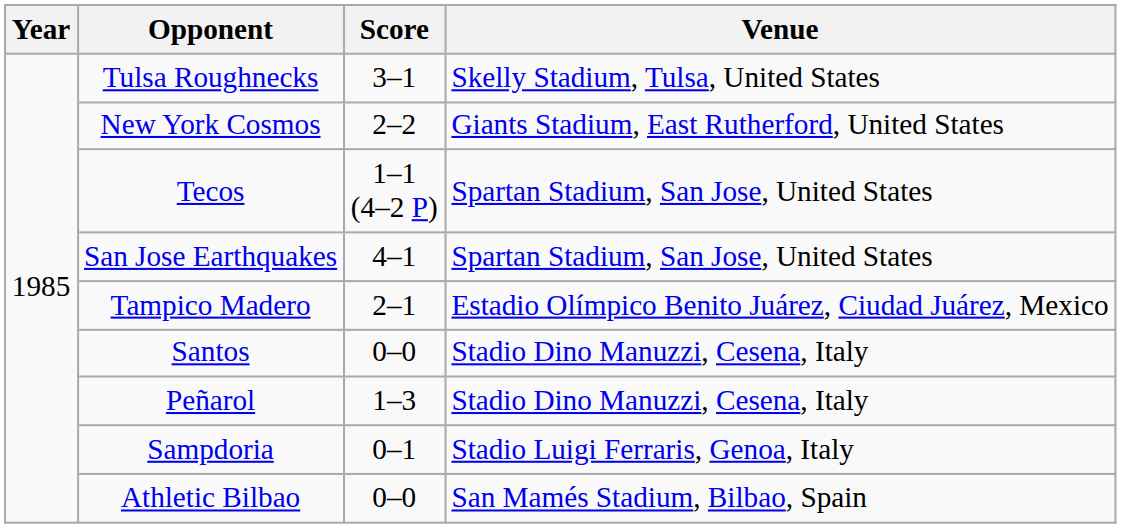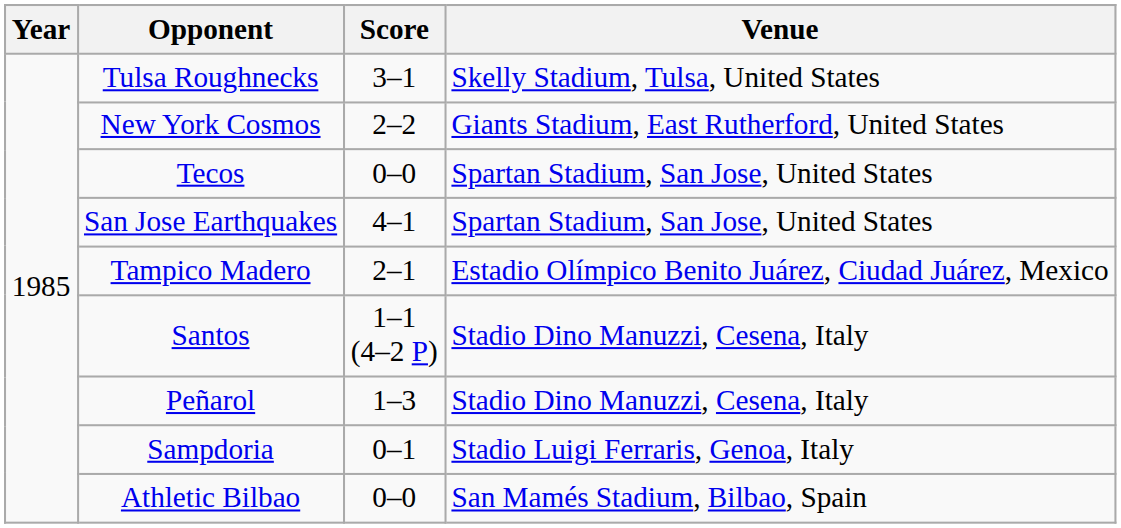Tecos | Score: 1–1 (4–2 P) -> 0–0
Santos | Score: 0–0 -> 1–1 (4–2 P)
